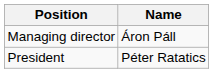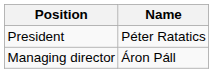rows swapped: President <-> Managing director
